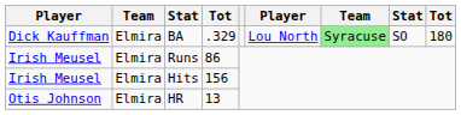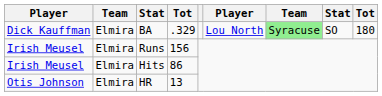Runs | column 4: 86 -> 156
Hits | column 4: 156 -> 86
